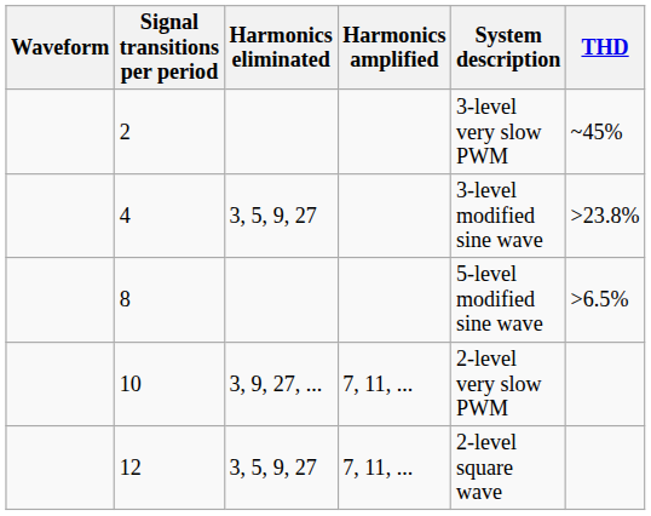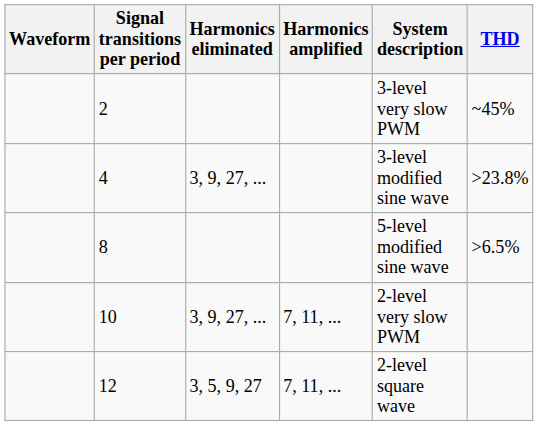4 | Harmonics eliminated: 3, 5, 9, 27 -> 3, 9, 27, ...
